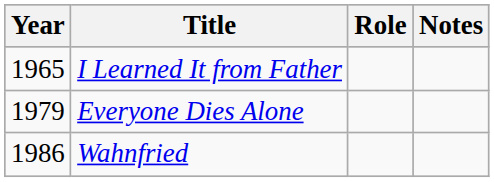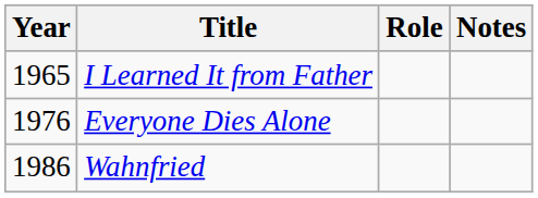Everyone Dies Alone | Year: 1979 -> 1976
